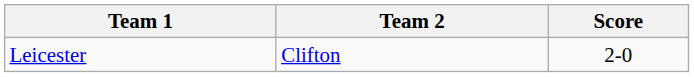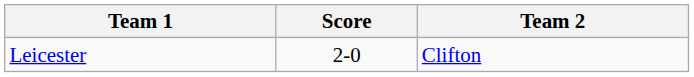columns swapped: Team 2 <-> Score
